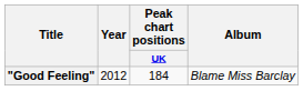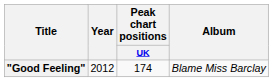"Good Feeling" | Peak chart positions / UK: 184 -> 174
